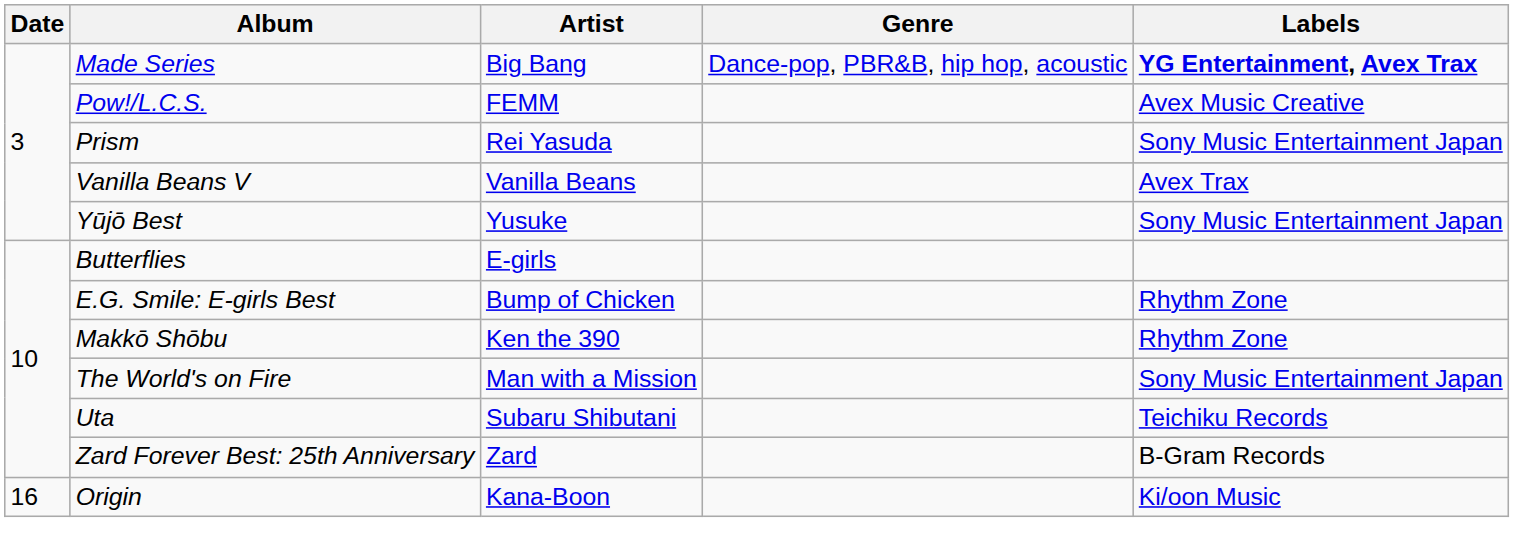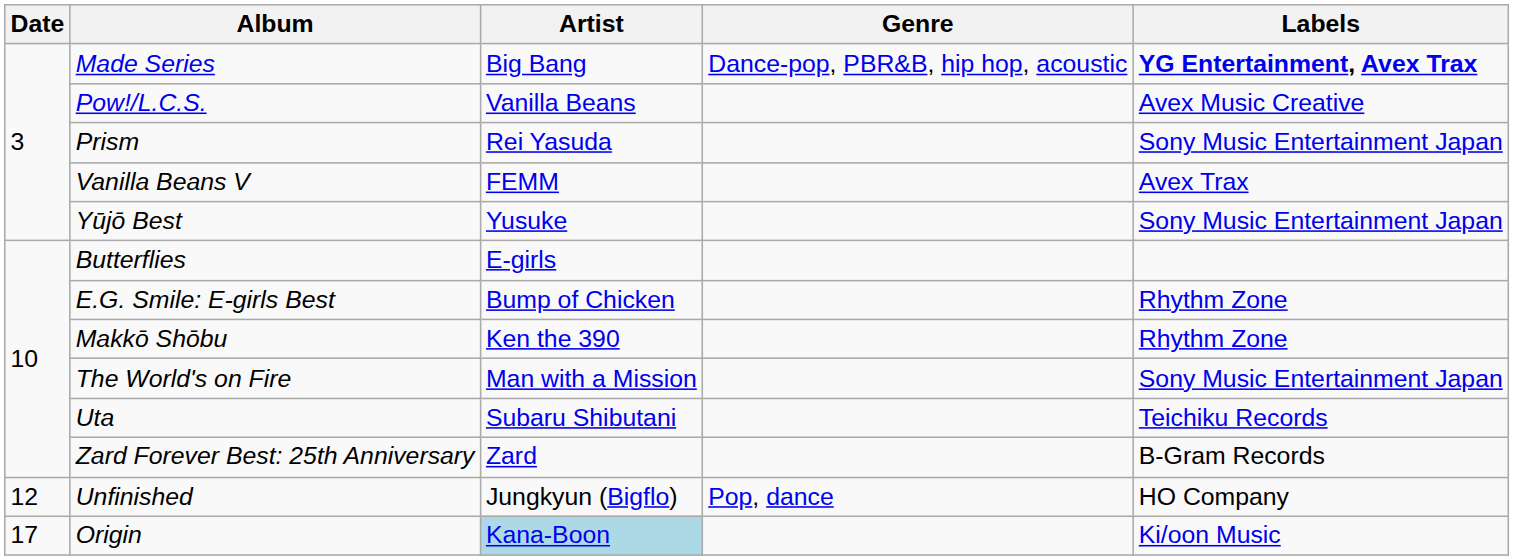Pow!/L.C.S. | Artist: FEMM -> Vanilla Beans
Vanilla Beans V | Artist: Vanilla Beans -> FEMM
+ row: 12 | Unfinished | Jungkyun (Bigflo) | Pop, dance | HO Company
Origin | Date: 16 -> 17
Origin | Artist: no background -> lightblue background
